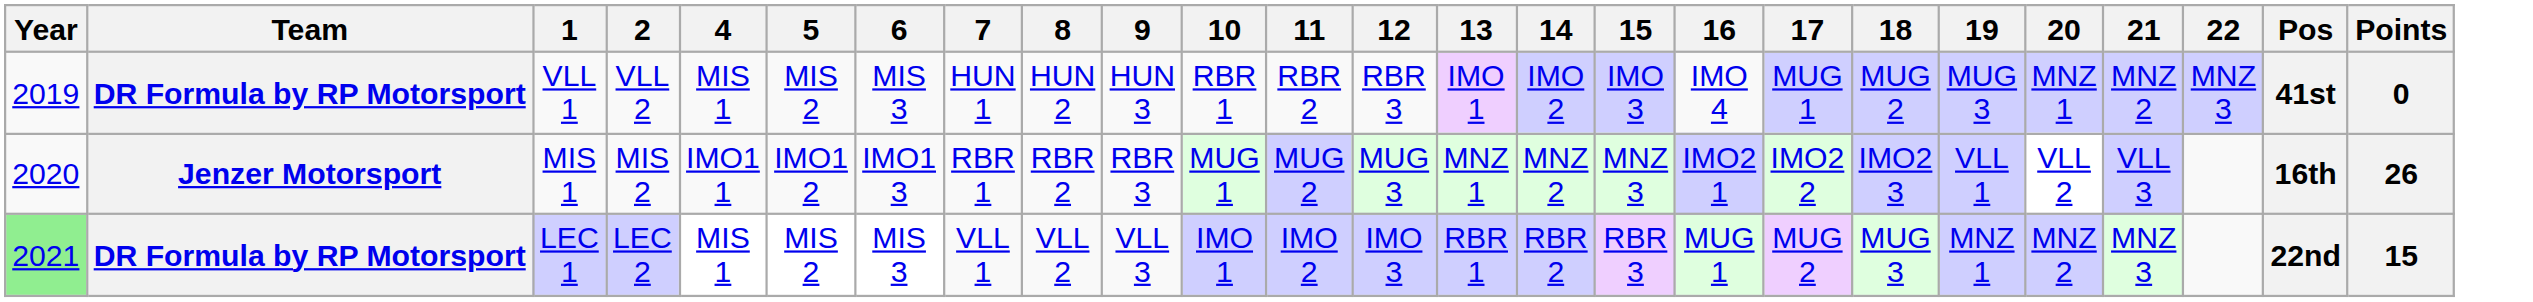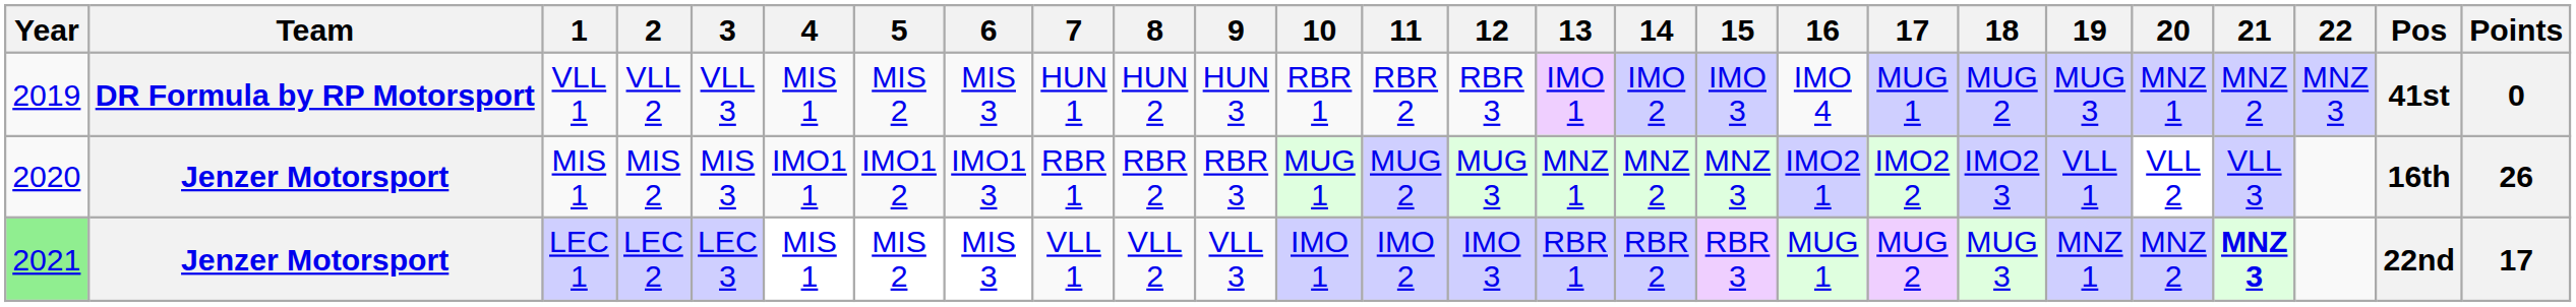+ column: 3 | VLL 3 | MIS 3 | LEC 3
LEC 1 | Team: DR Formula by RP Motorsport -> Jenzer Motorsport
LEC 1 | 21: normal -> bold
LEC 1 | Points: 15 -> 17
